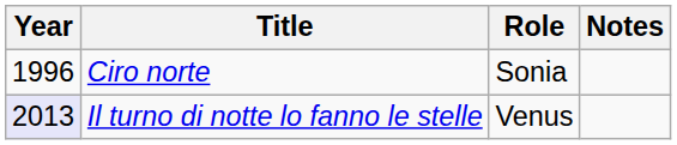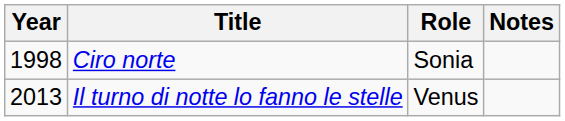Ciro norte | Year: 1996 -> 1998
Il turno di notte lo fanno le stelle | Year: lavender background -> no background
